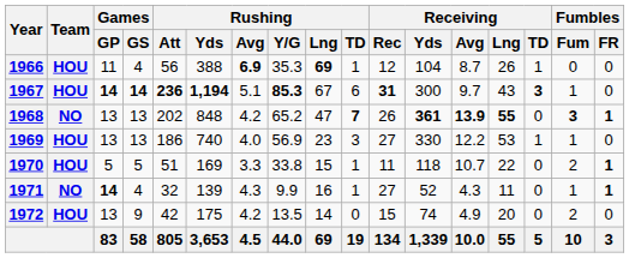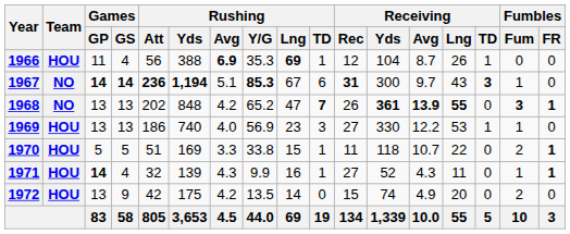1967 | Team: HOU -> NO
1971 | Team: NO -> HOU
